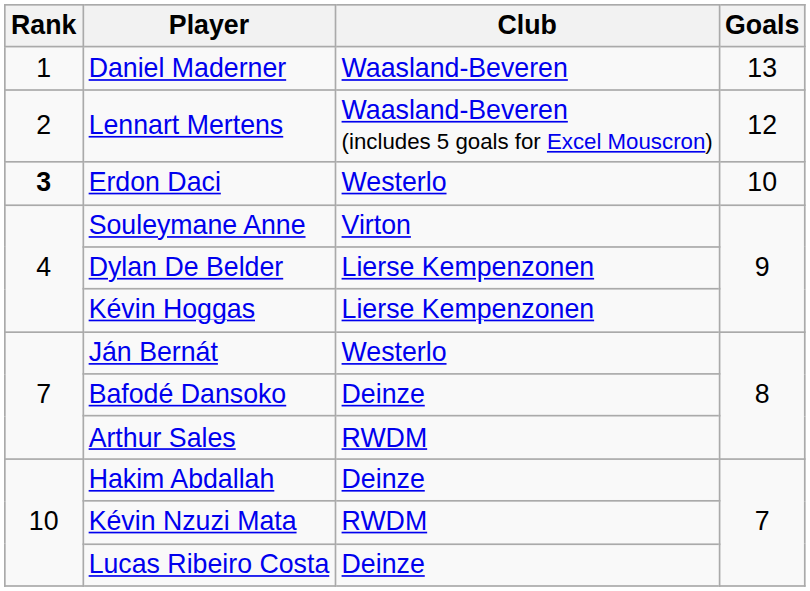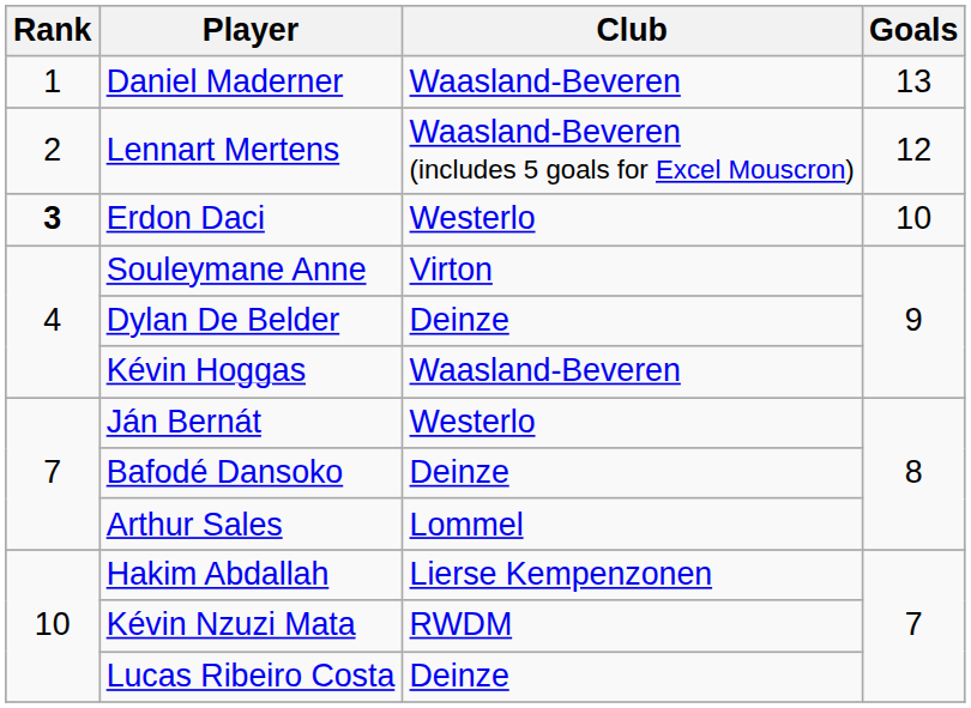Dylan De Belder | Club: Lierse Kempenzonen -> Deinze
Kévin Hoggas | Club: Lierse Kempenzonen -> Waasland-Beveren
Arthur Sales | Club: RWDM -> Lommel
Hakim Abdallah | Club: Deinze -> Lierse Kempenzonen
